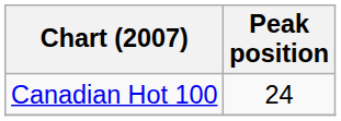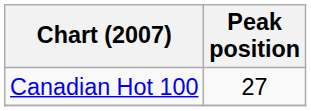Canadian Hot 100 | Peak position: 24 -> 27
